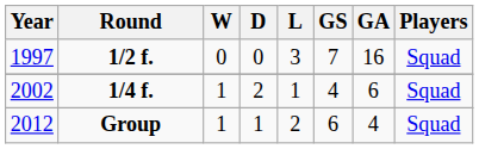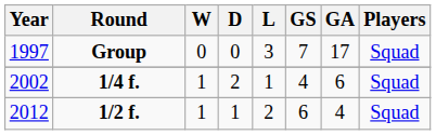1997 | Round: 1/2 f. -> Group
1997 | GA: 16 -> 17
2012 | Round: Group -> 1/2 f.
